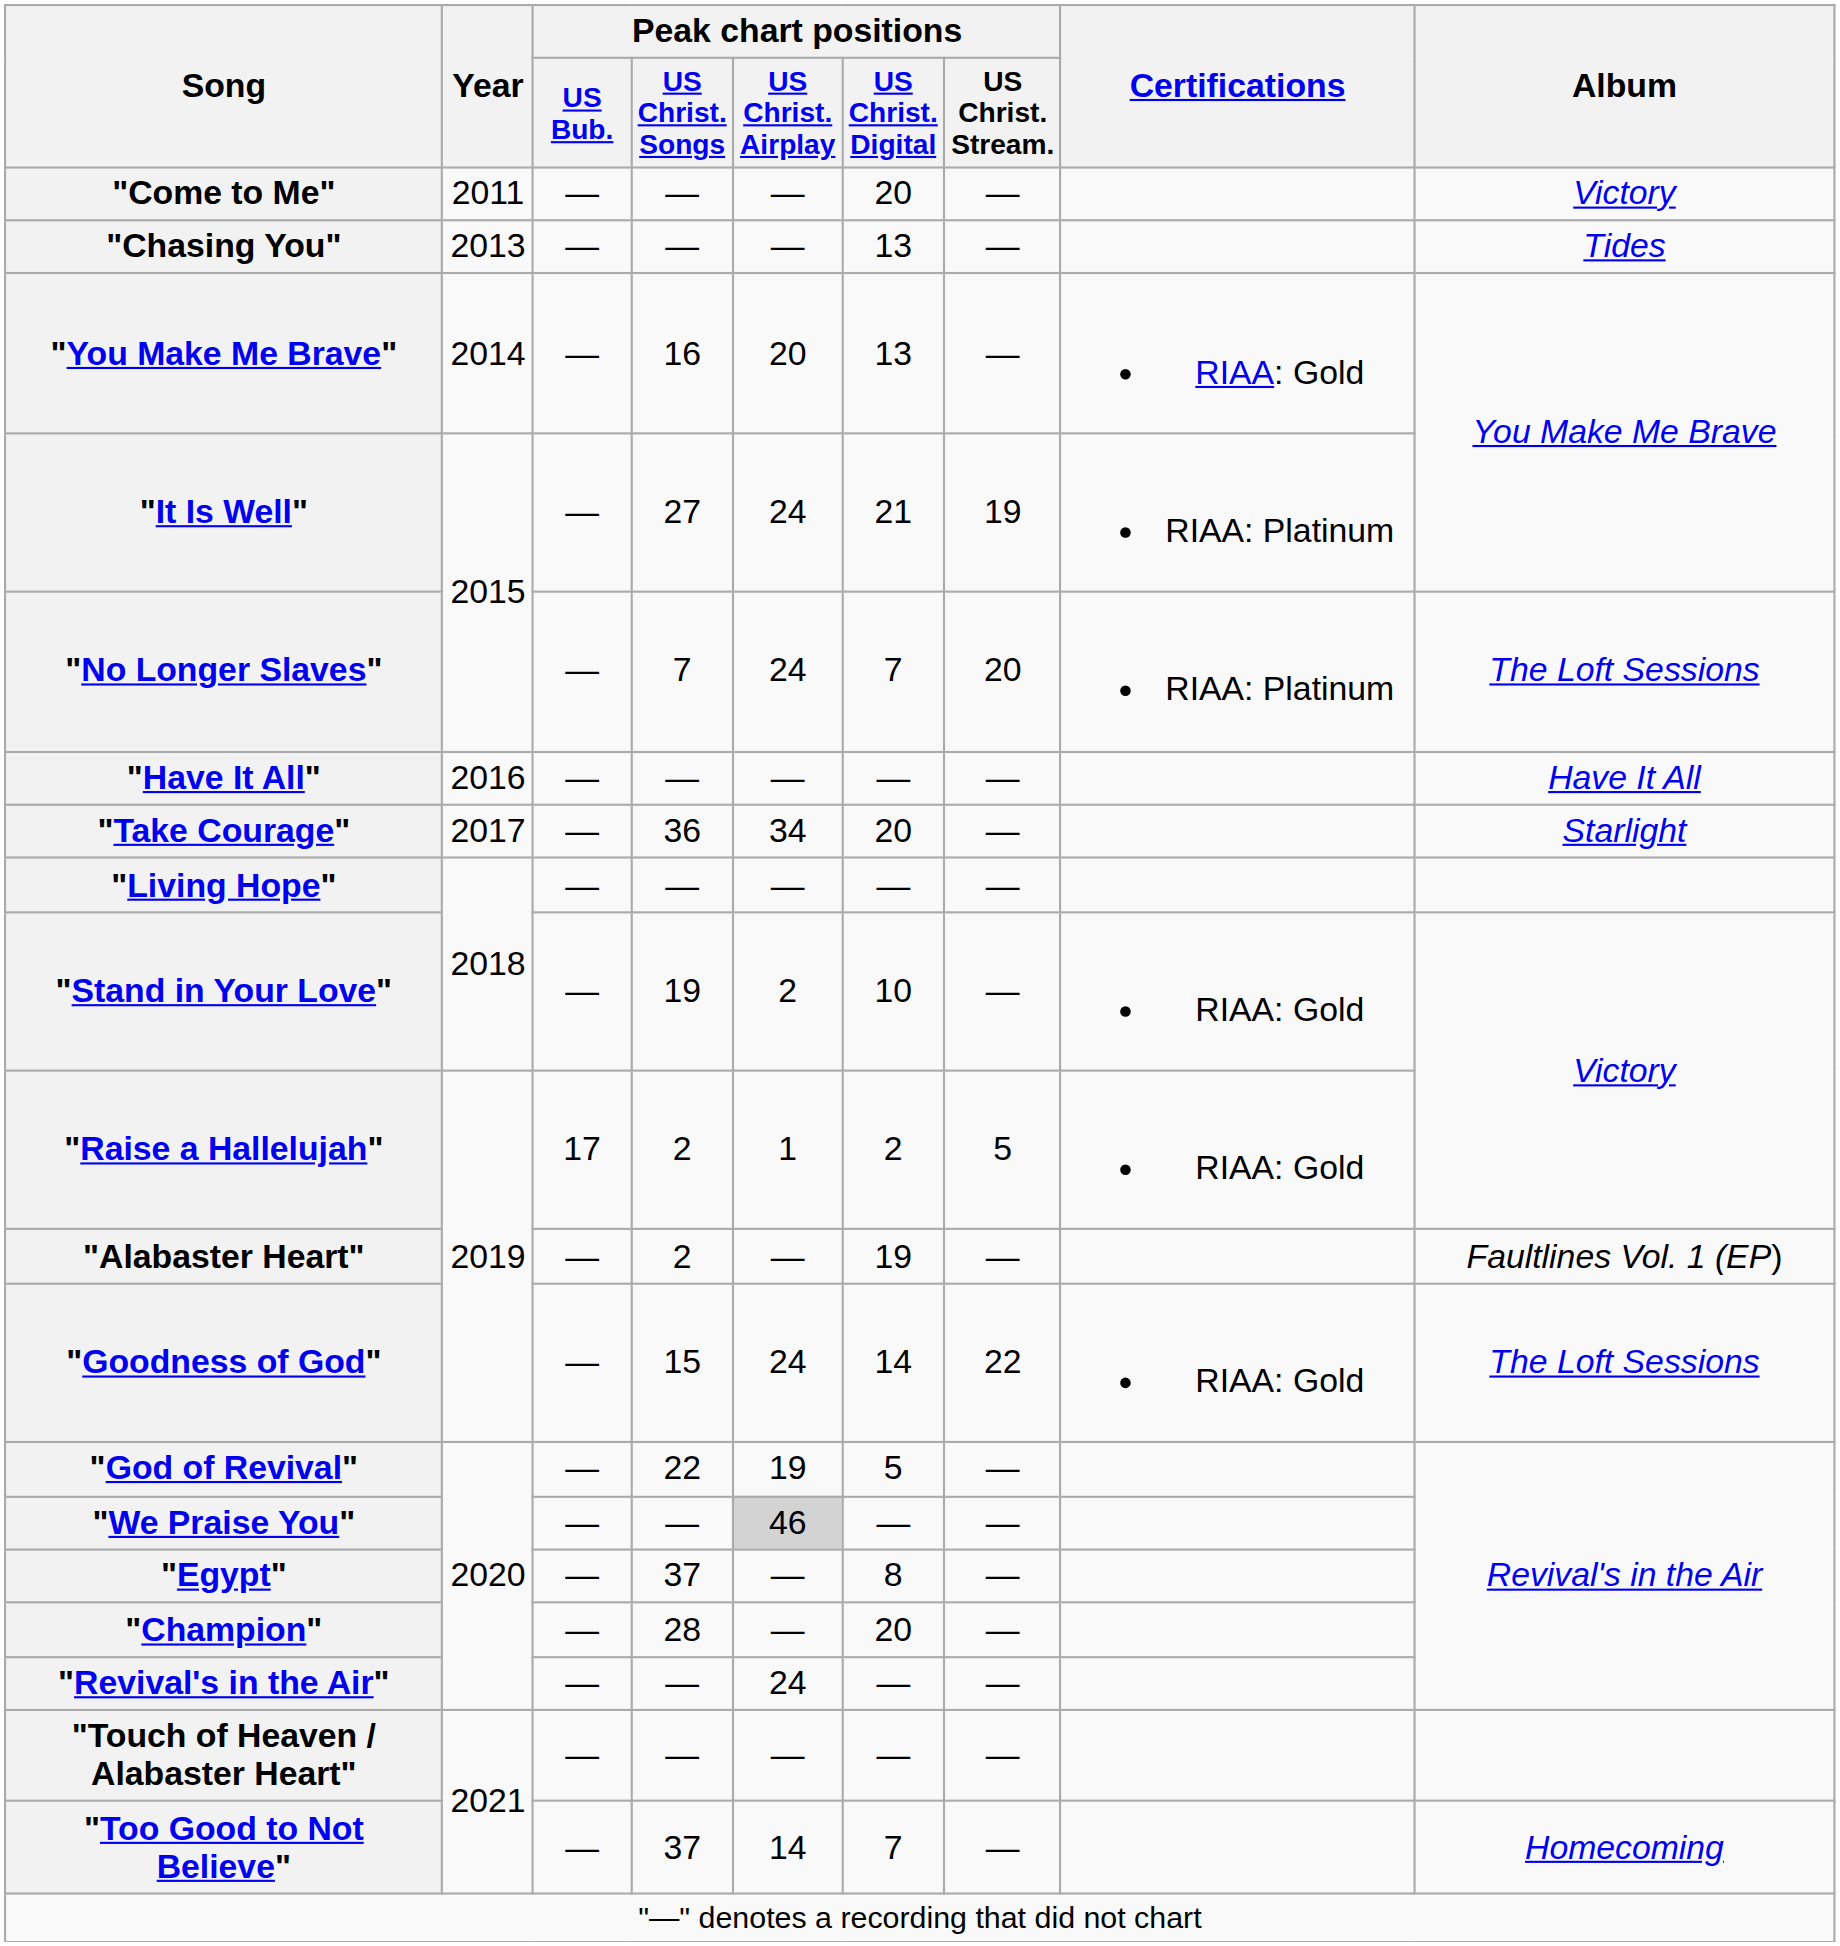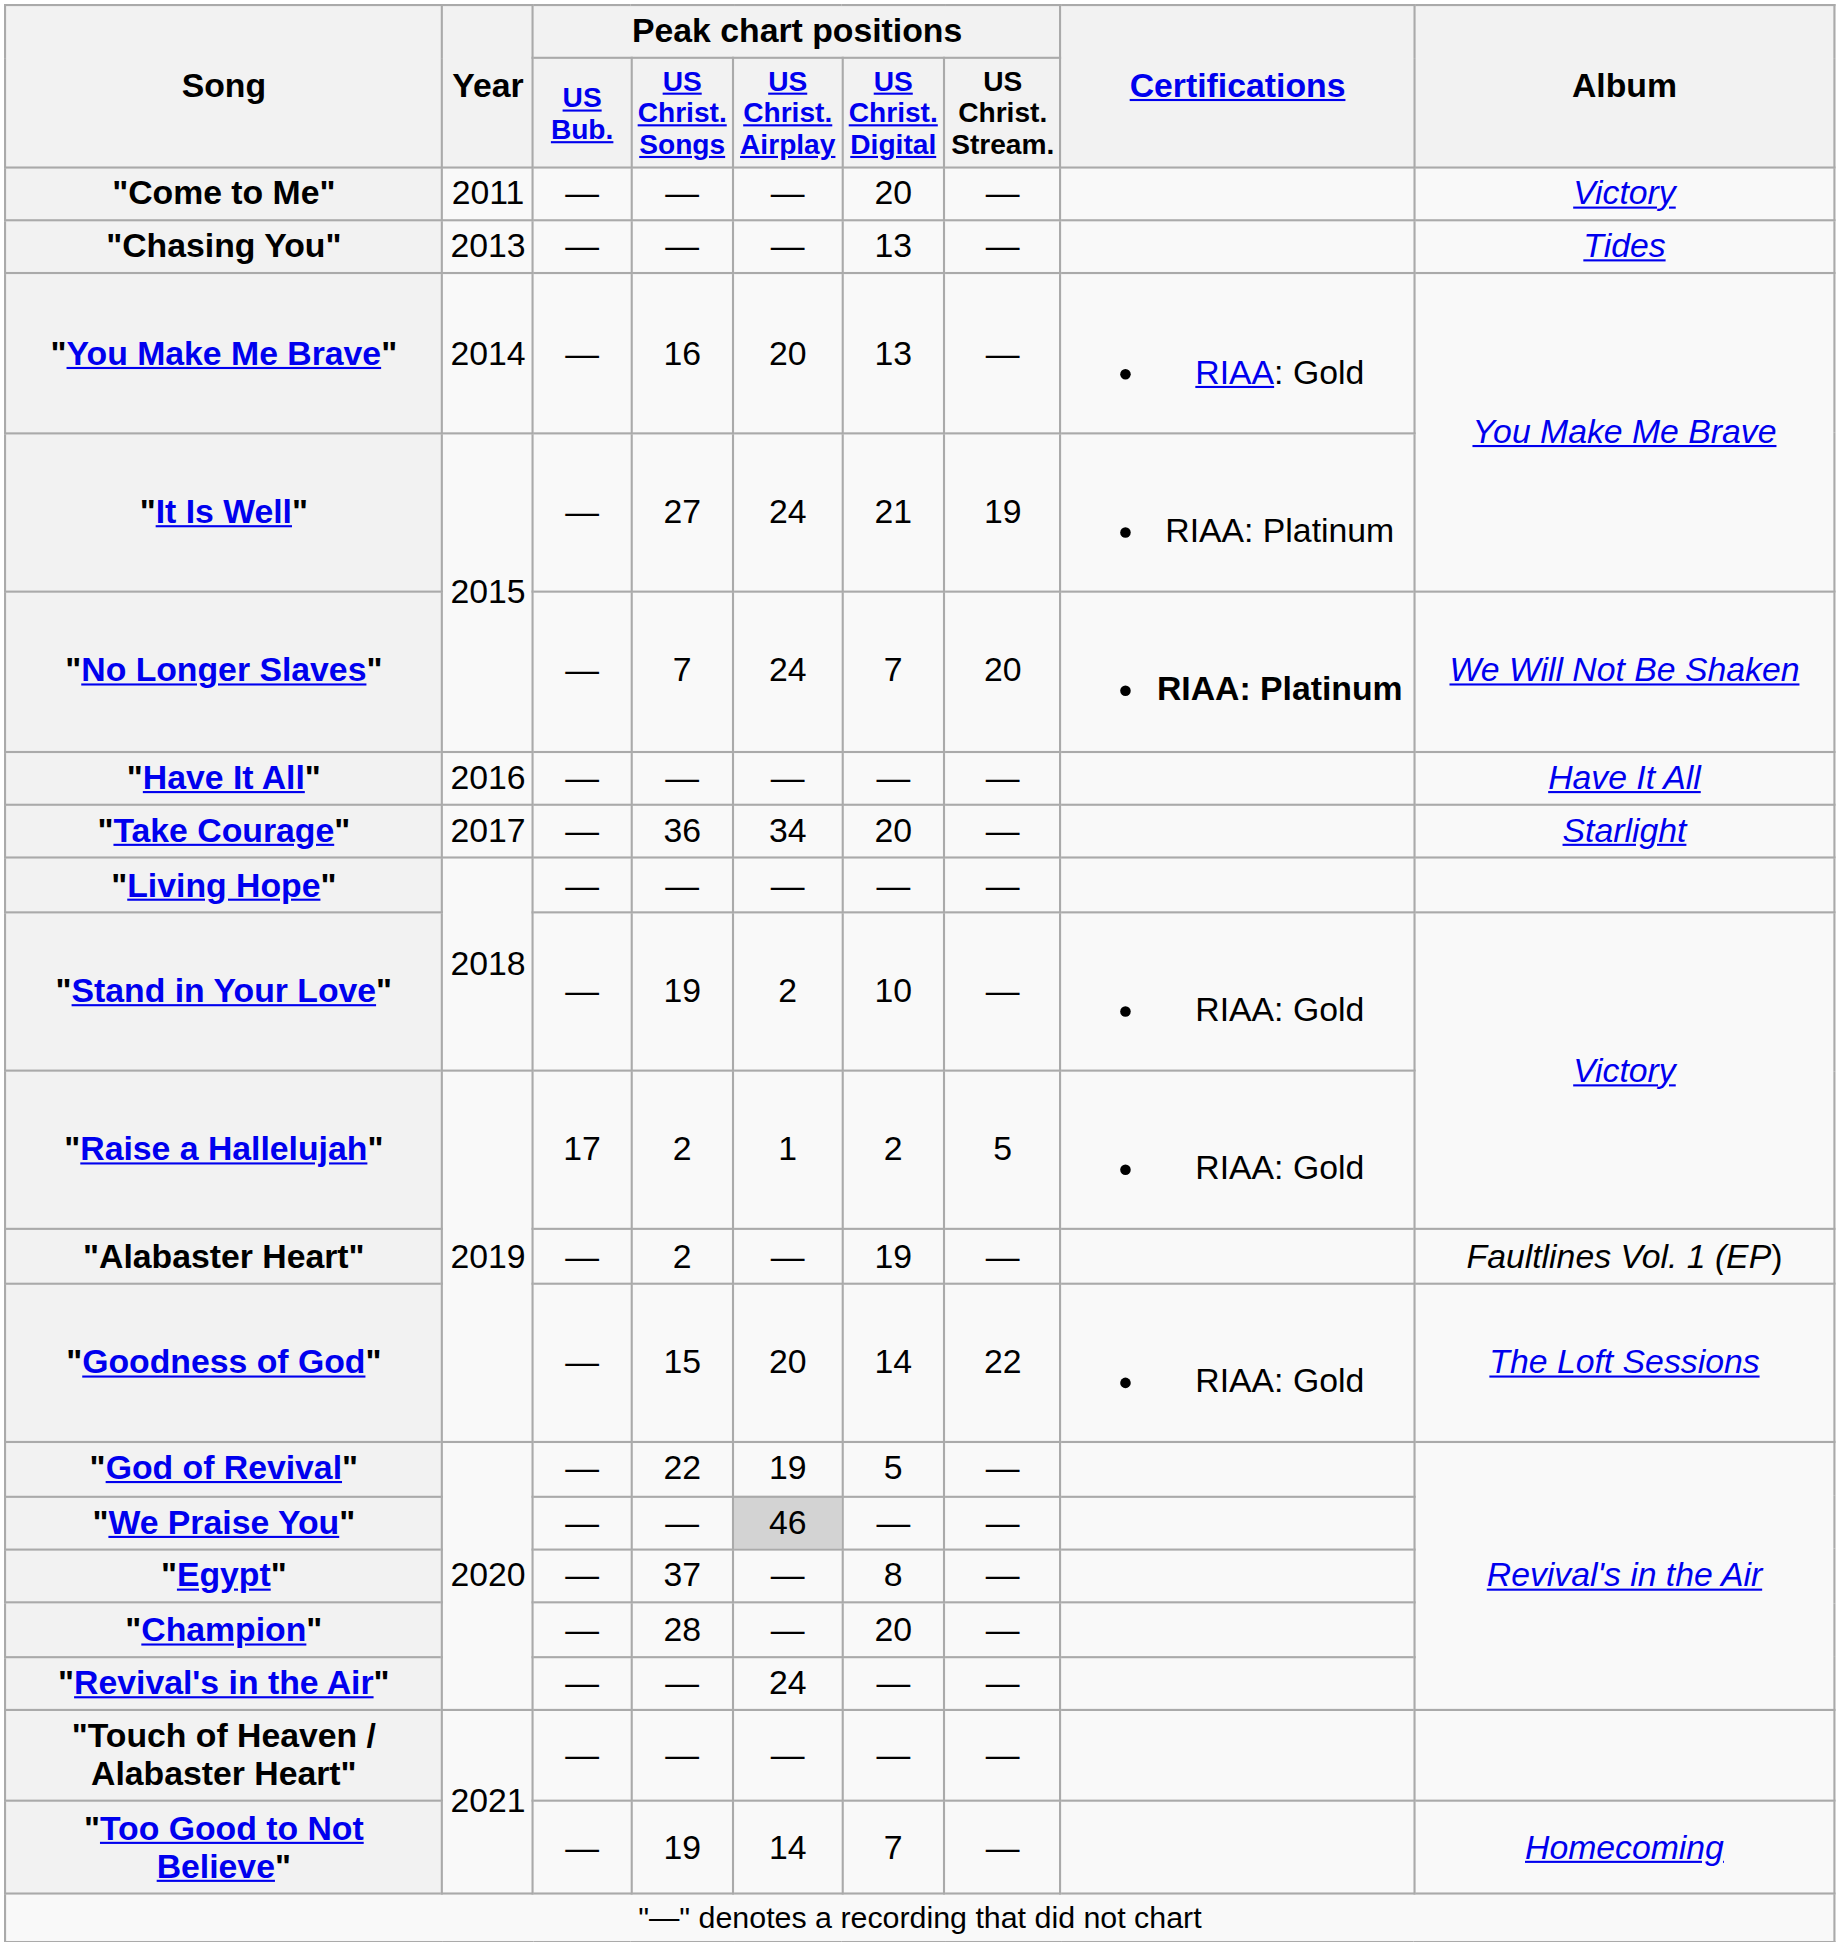"No Longer Slaves" | Certifications: normal -> bold
"No Longer Slaves" | Album: The Loft Sessions -> We Will Not Be Shaken
"Goodness of God" | Peak chart positions / US Christ. Airplay: 24 -> 20
"Too Good to Not Believe" | Peak chart positions / US Christ. Songs: 37 -> 19
